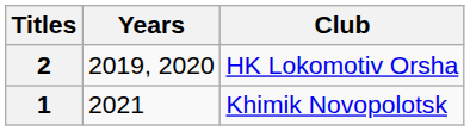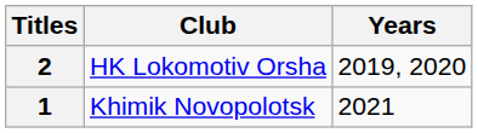columns swapped: Club <-> Years
